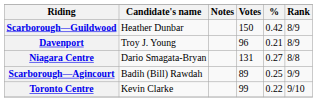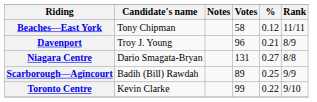- row: Scarborough—Guildwood | Heather Dunbar | 150 | 0.42 | 8/9
+ row: Beaches—East York | Tony Chipman | 58 | 0.12 | 11/11
